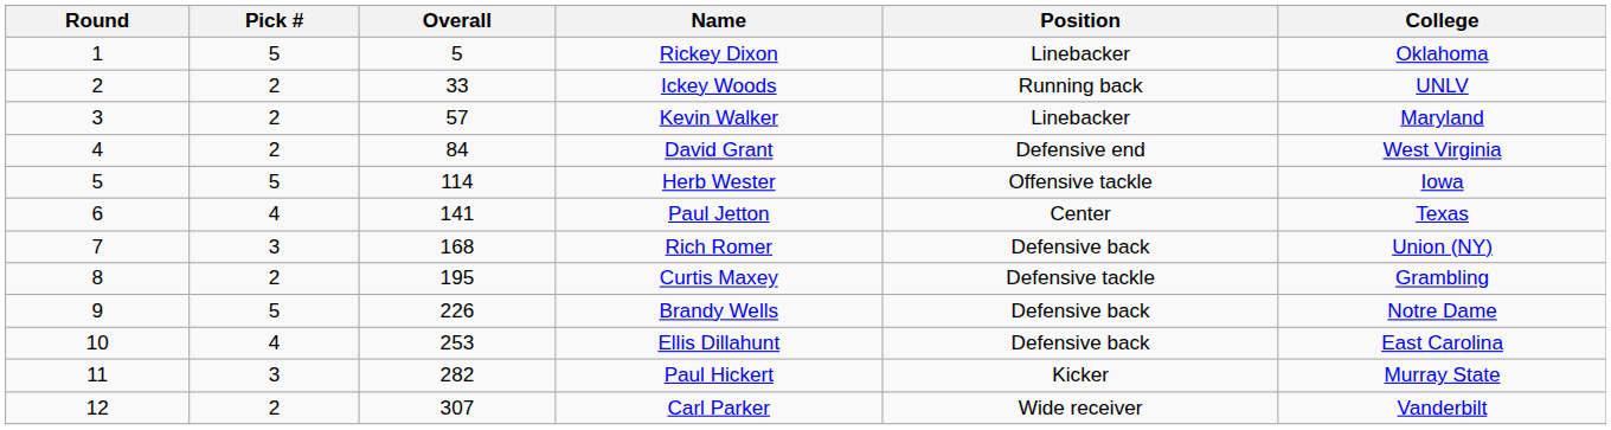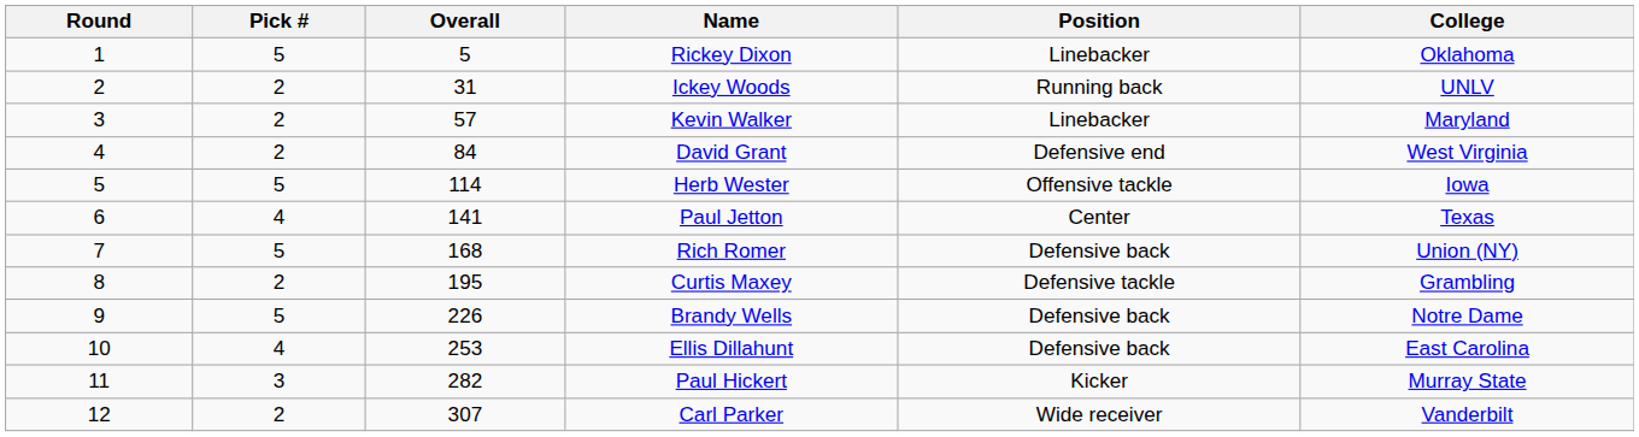Ickey Woods | Overall: 33 -> 31
Rich Romer | Pick #: 3 -> 5
